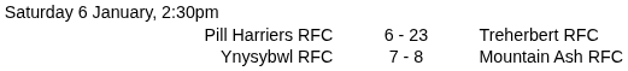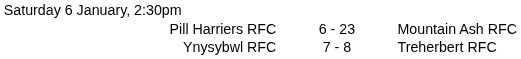Pill Harriers RFC | column 3: Treherbert RFC -> Mountain Ash RFC
Ynysybwl RFC | column 3: Mountain Ash RFC -> Treherbert RFC
